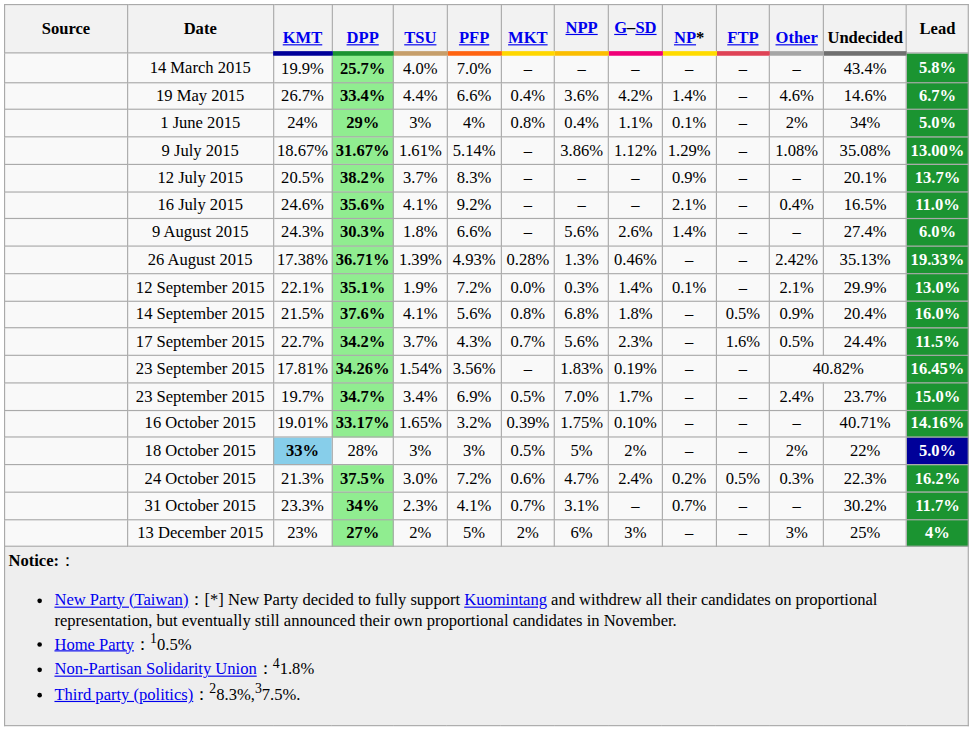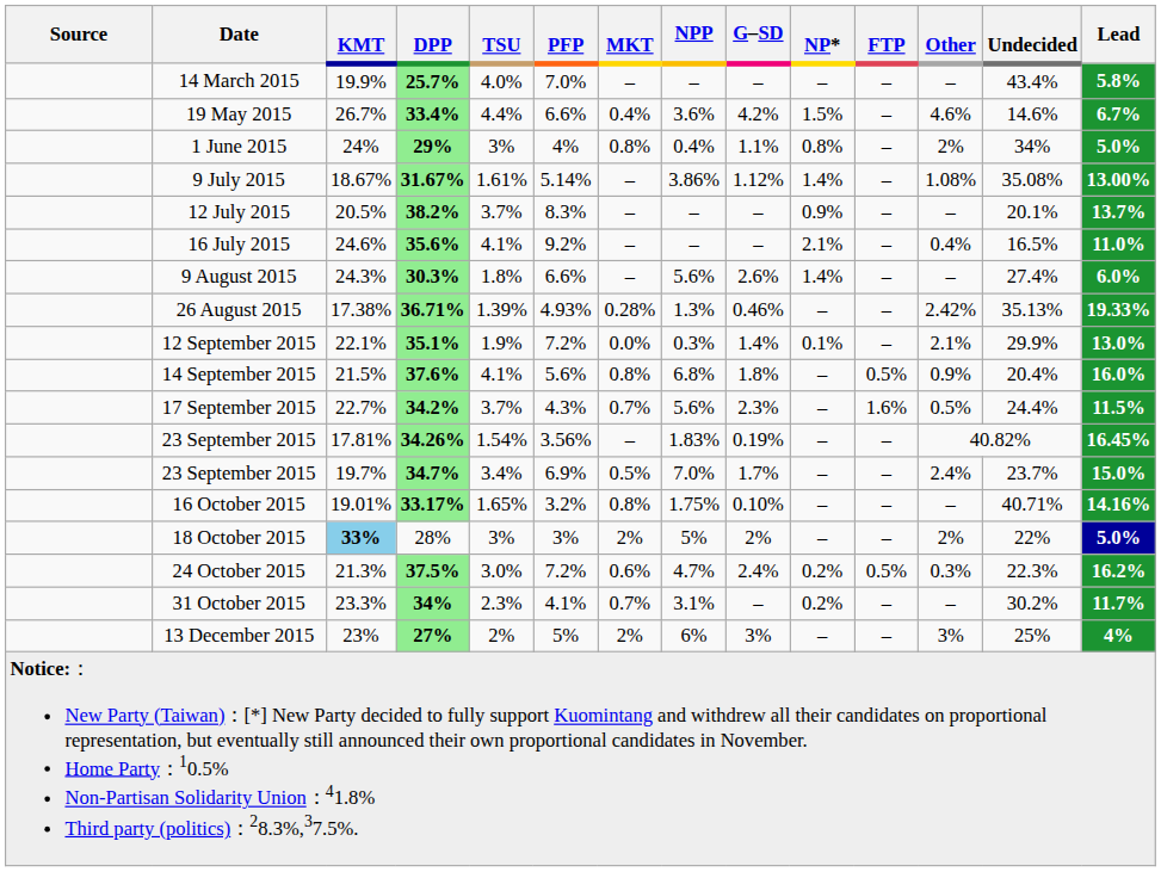19 May 2015 | NP*: 1.4% -> 1.5%
1 June 2015 | NP*: 0.1% -> 0.8%
9 July 2015 | NP*: 1.29% -> 1.4%
16 October 2015 | MKT: 0.39% -> 0.8%
18 October 2015 | MKT: 0.5% -> 2%
31 October 2015 | NP*: 0.7% -> 0.2%
